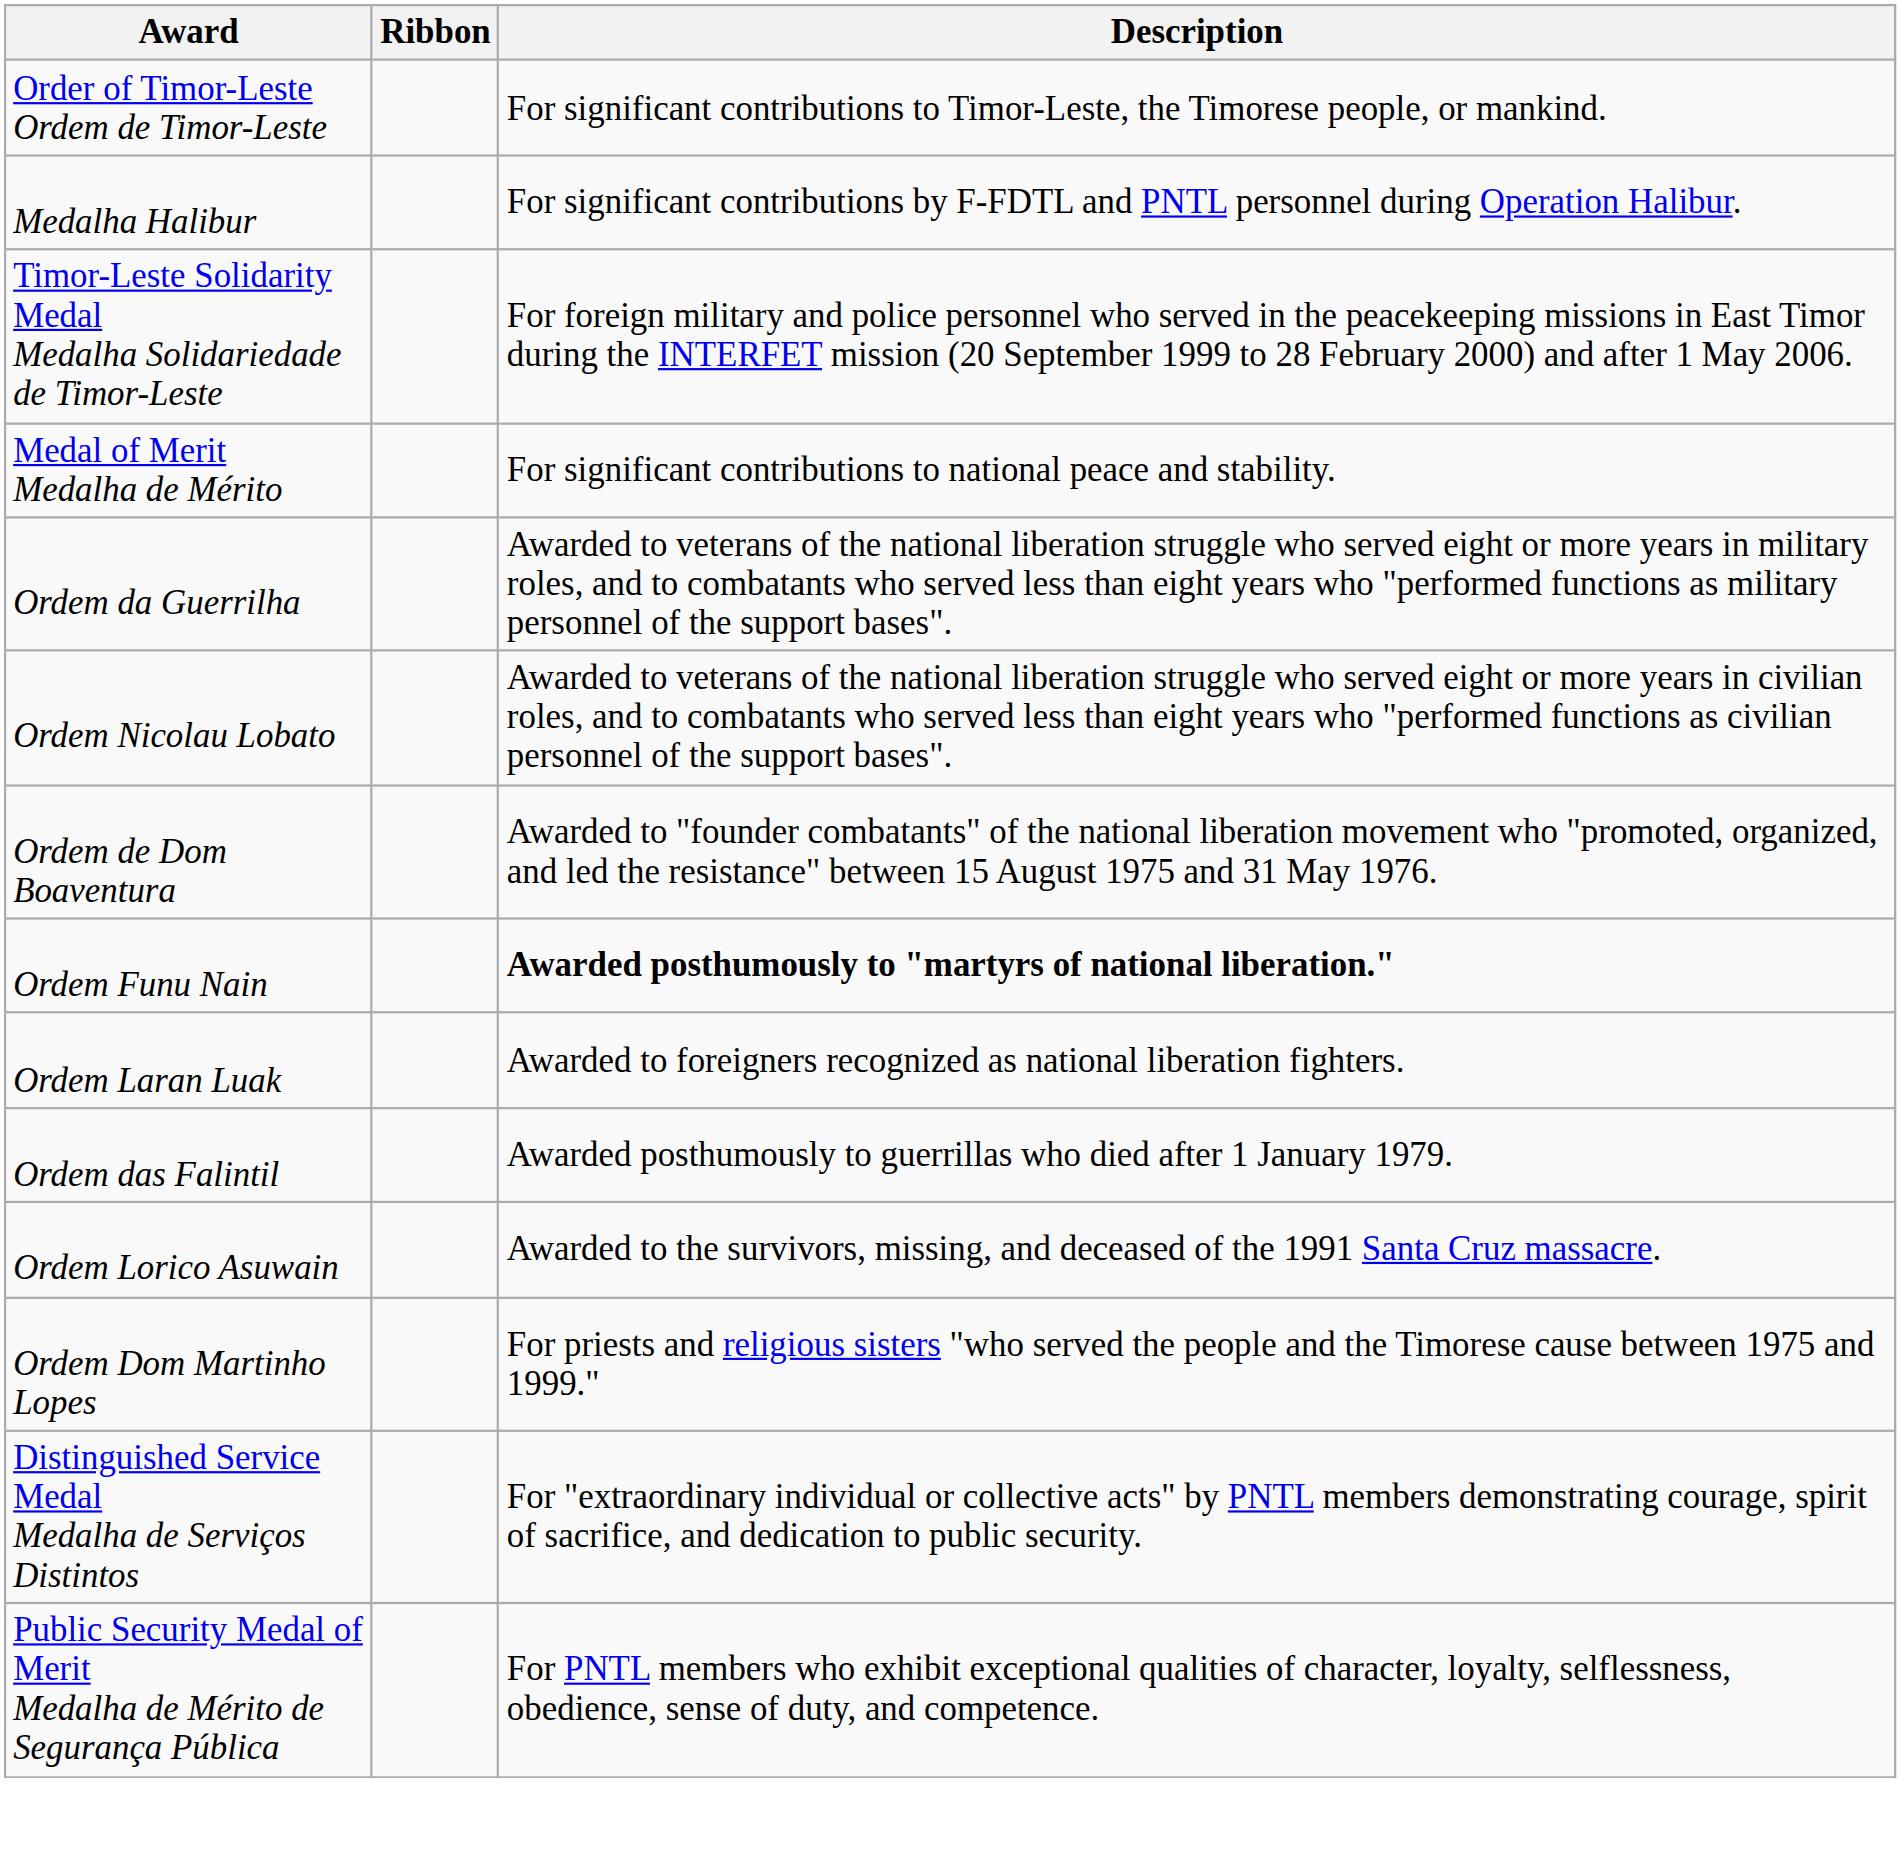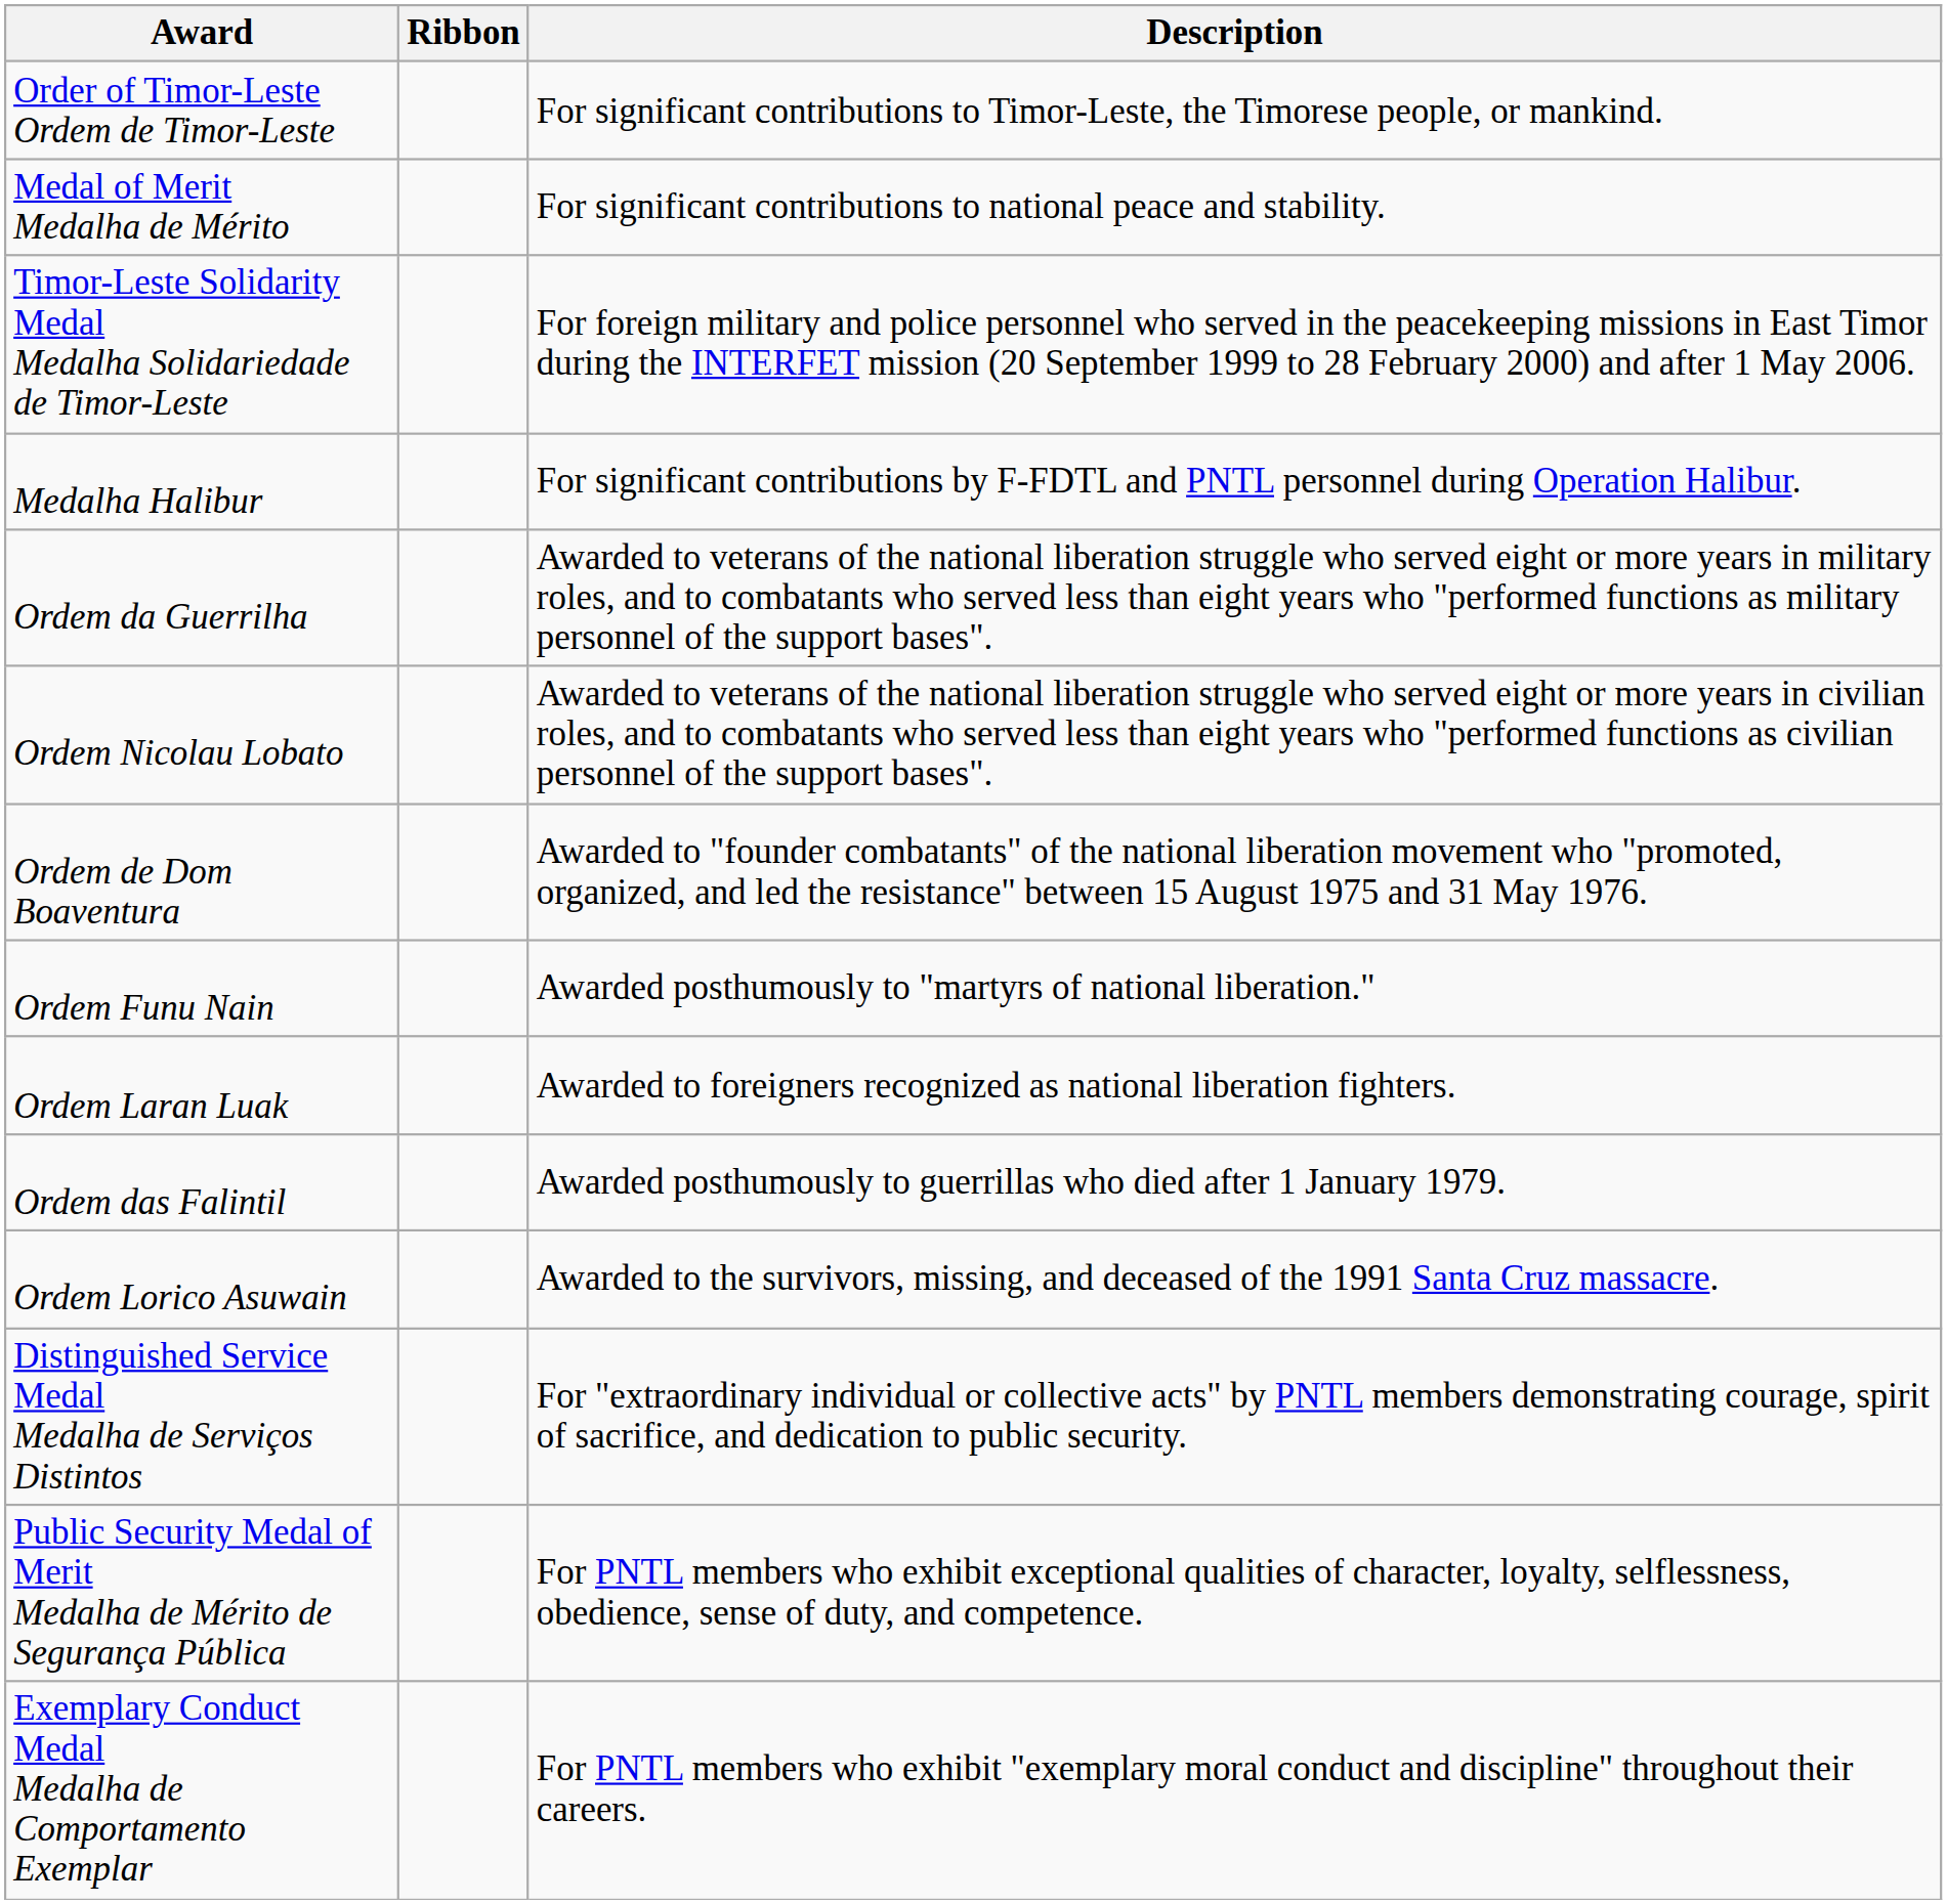rows swapped: Medal of Merit Medalha de Mérito <-> Medalha Halibur
Ordem Funu Nain | Description: bold -> normal
- row: Ordem Dom Martinho Lopes | For priests and religious sisters "who served the people and the Timorese cause between 1975 and 1999."
+ row: Exemplary Conduct Medal Medalha de Comportamento Exemplar | For PNTL members who exhibit "exemplary moral conduct and discipline" throughout their careers.
